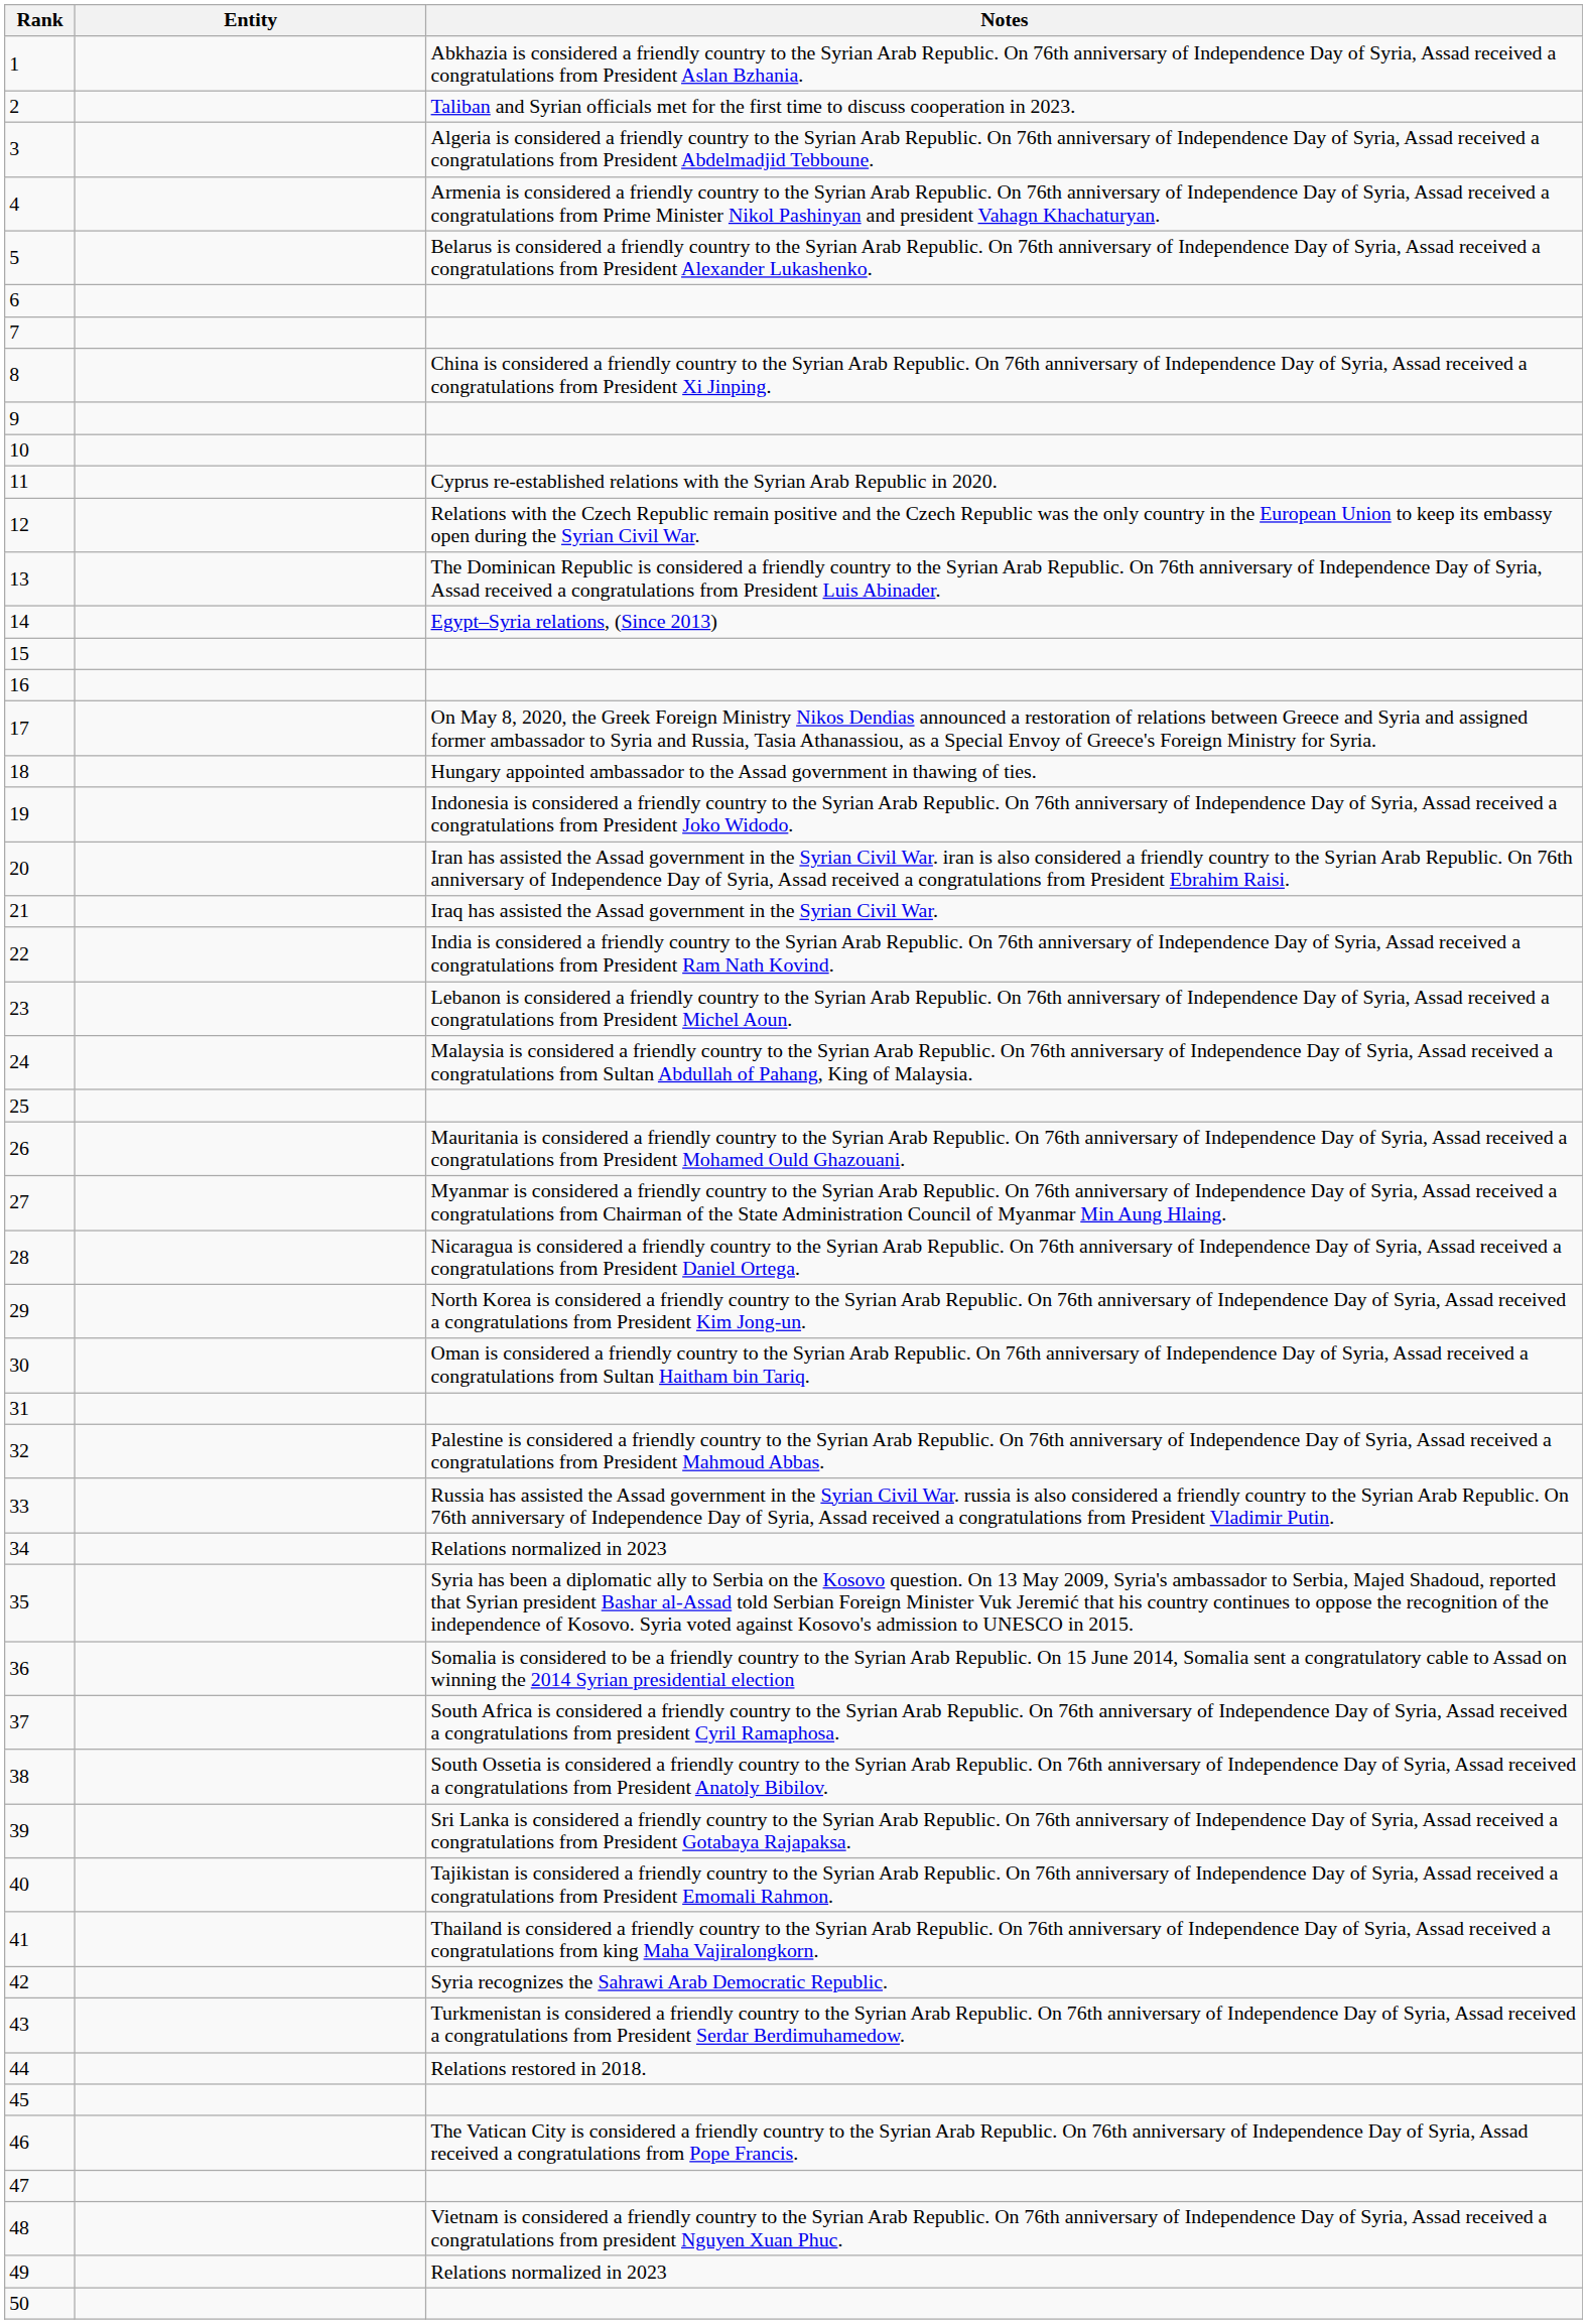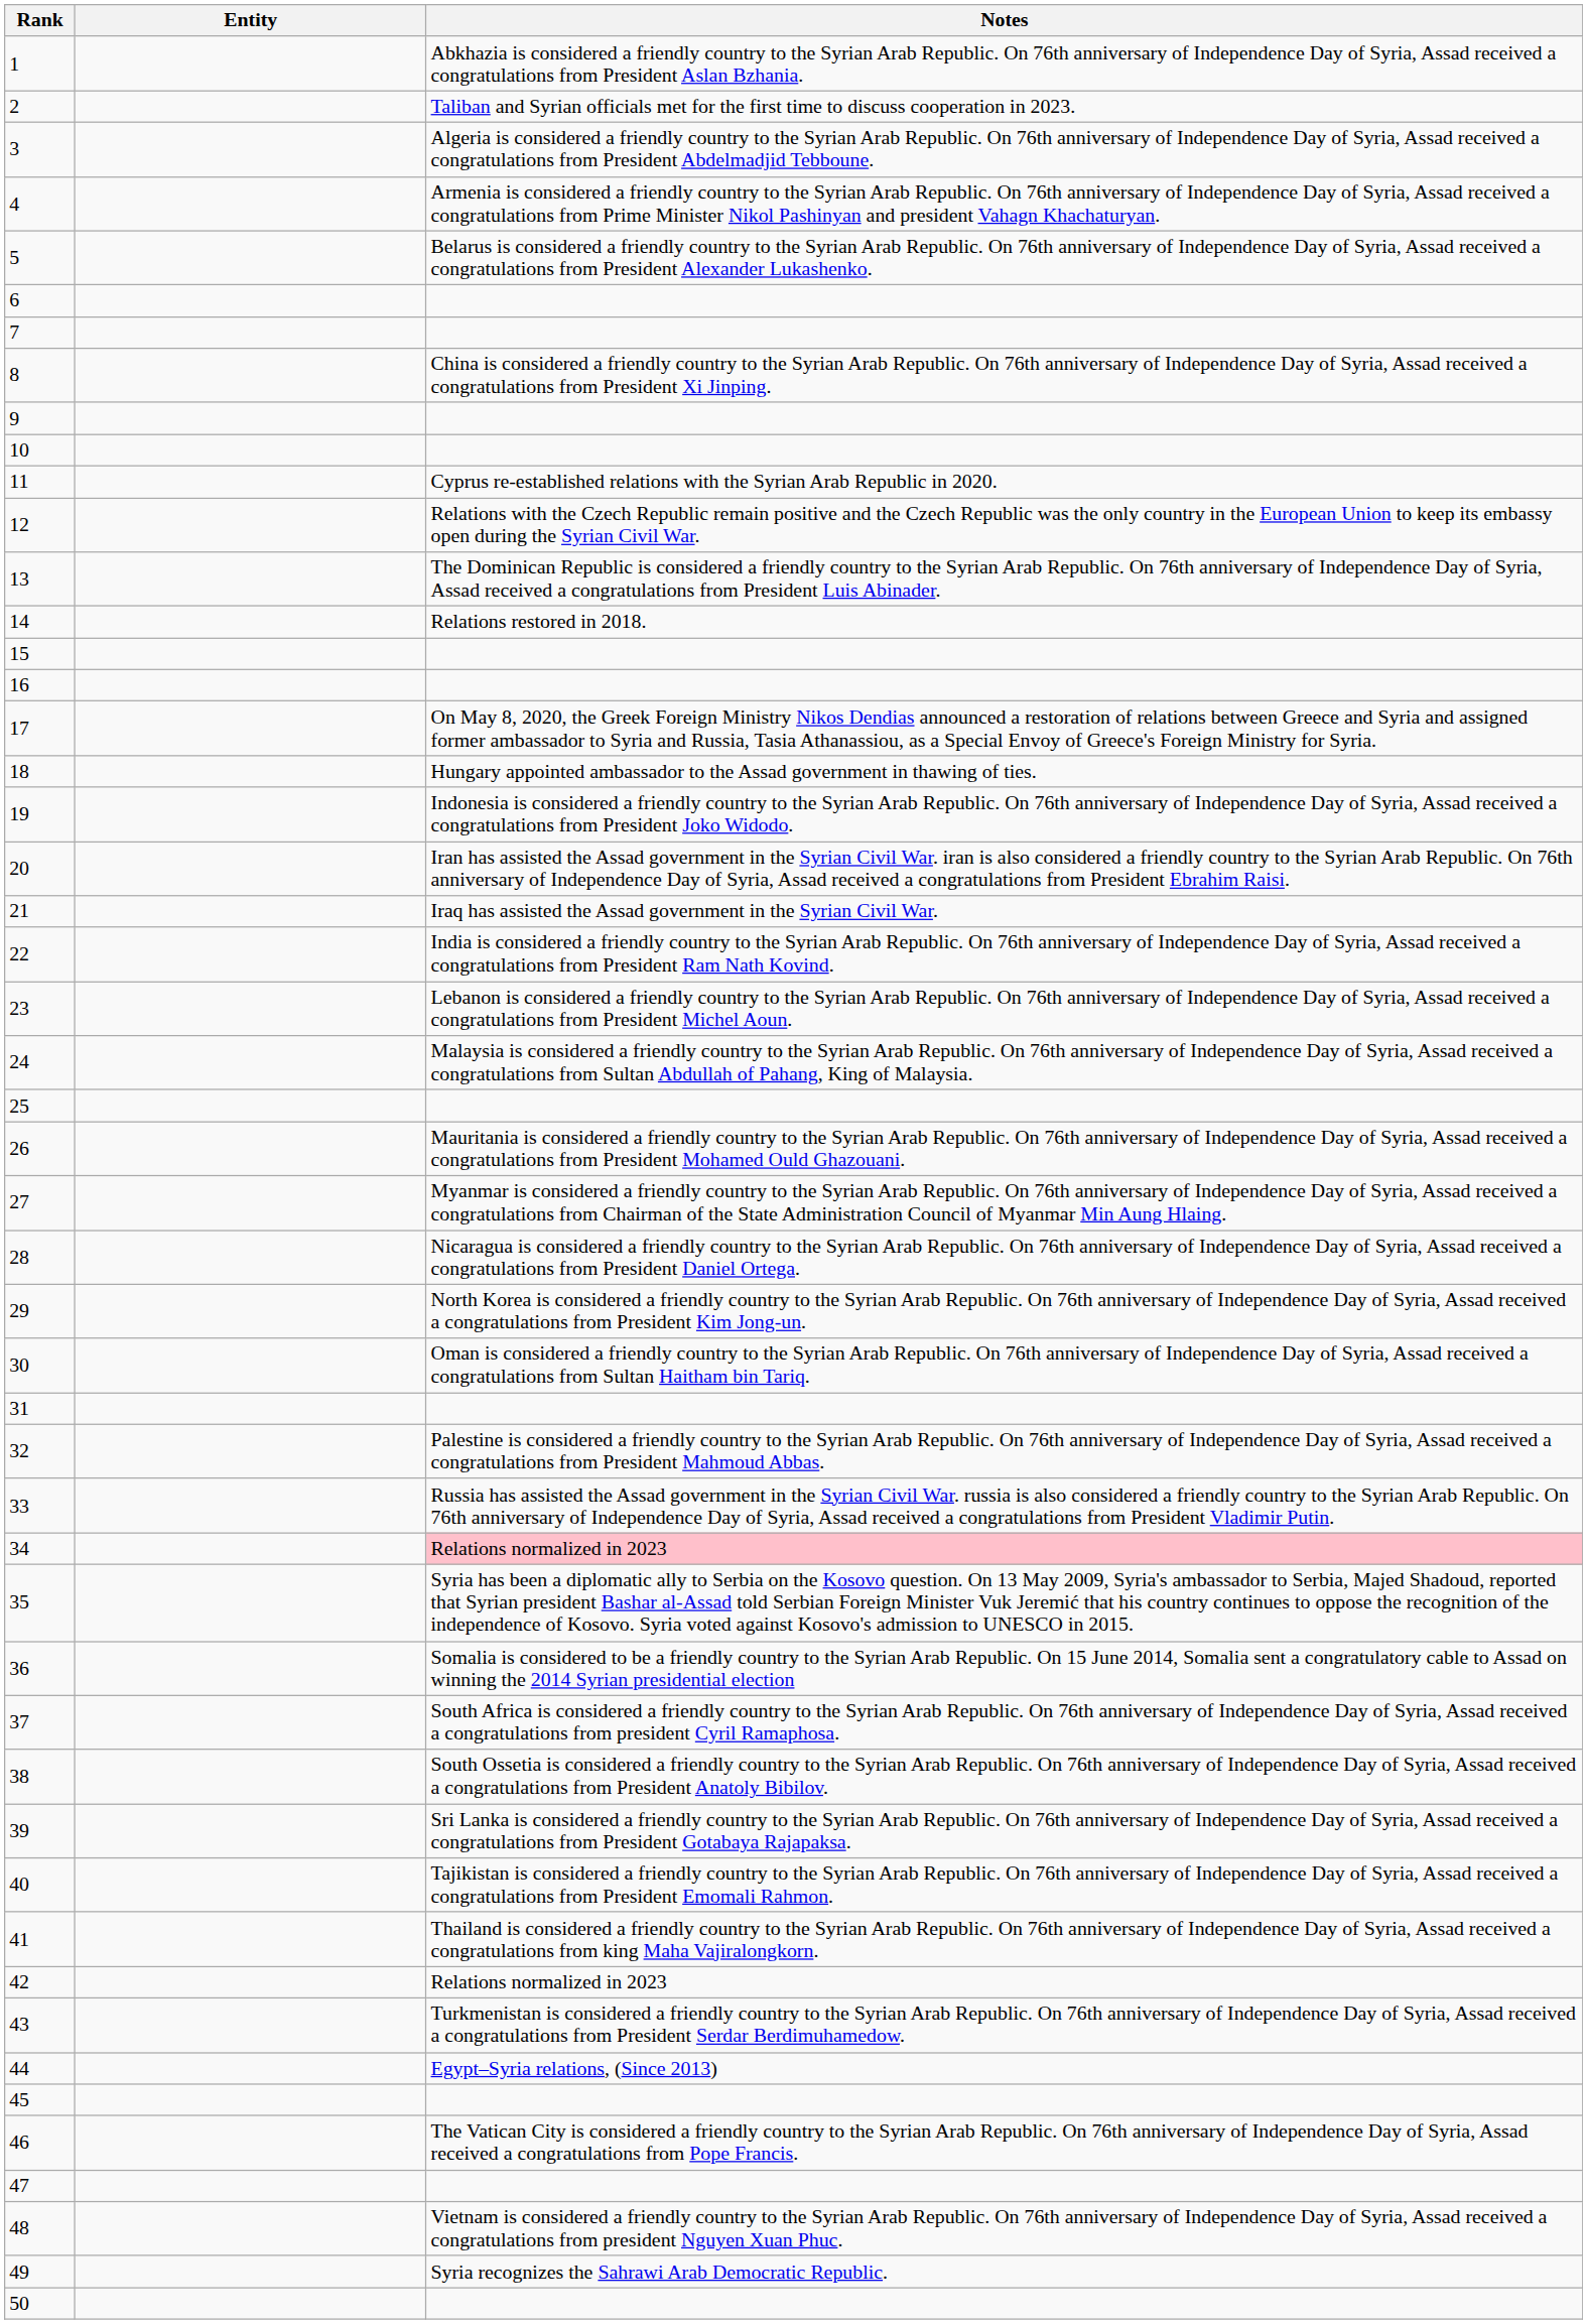14 | Notes: Egypt–Syria relations, (Since 2013) -> Relations restored in 2018.
34 | Notes: no background -> pink background
42 | Notes: Syria recognizes the Sahrawi Arab Democratic Republic. -> Relations normalized in 2023
44 | Notes: Relations restored in 2018. -> Egypt–Syria relations, (Since 2013)
49 | Notes: Relations normalized in 2023 -> Syria recognizes the Sahrawi Arab Democratic Republic.
